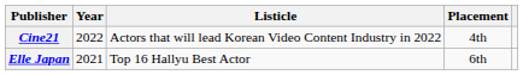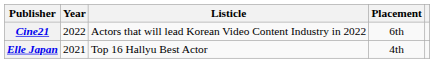Cine21 | Placement: 4th -> 6th
Elle Japan | Placement: 6th -> 4th
